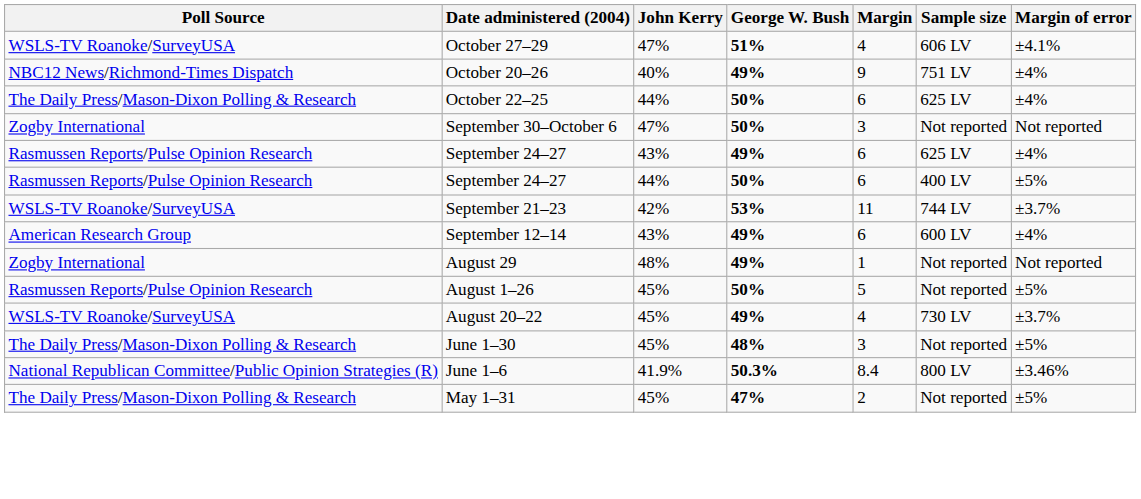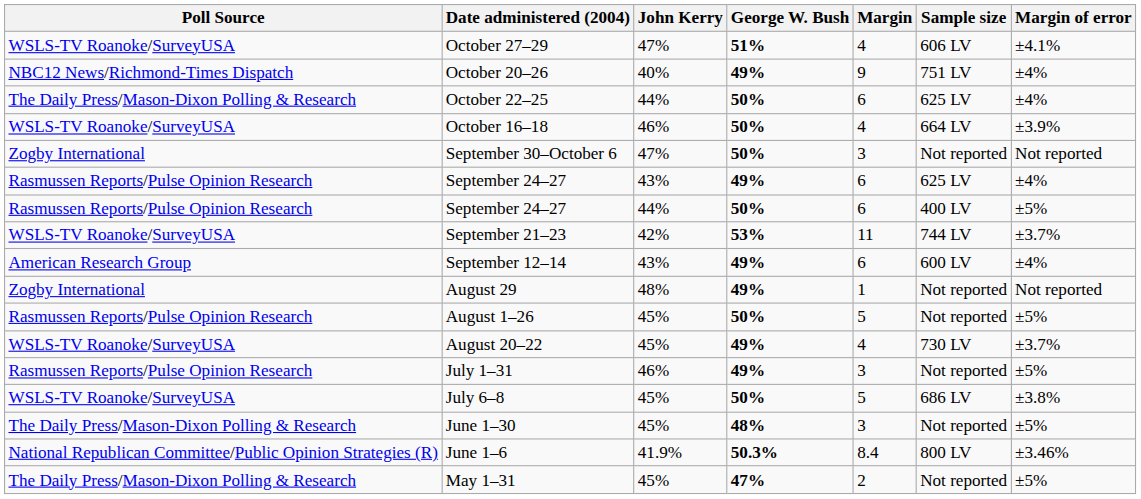+ row: WSLS-TV Roanoke/SurveyUSA | October 16–18 | 46% | 50% | 4 | 664 LV | ±3.9%
+ row: Rasmussen Reports/Pulse Opinion Research | July 1–31 | 46% | 49% | 3 | Not reported | ±5%
+ row: WSLS-TV Roanoke/SurveyUSA | July 6–8 | 45% | 50% | 5 | 686 LV | ±3.8%
